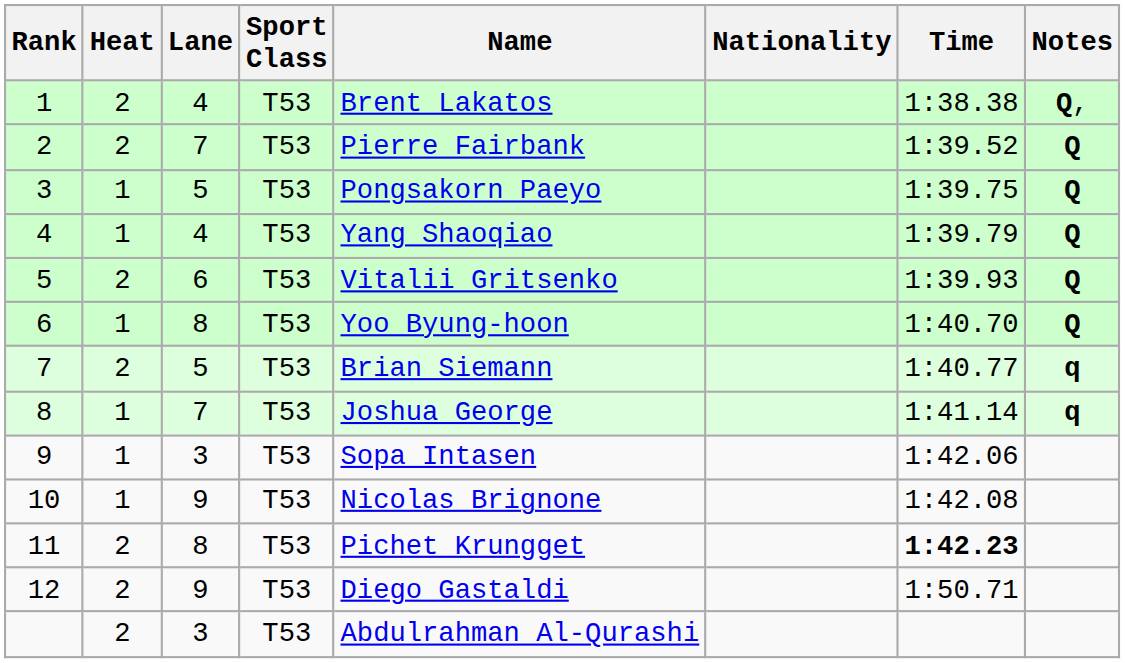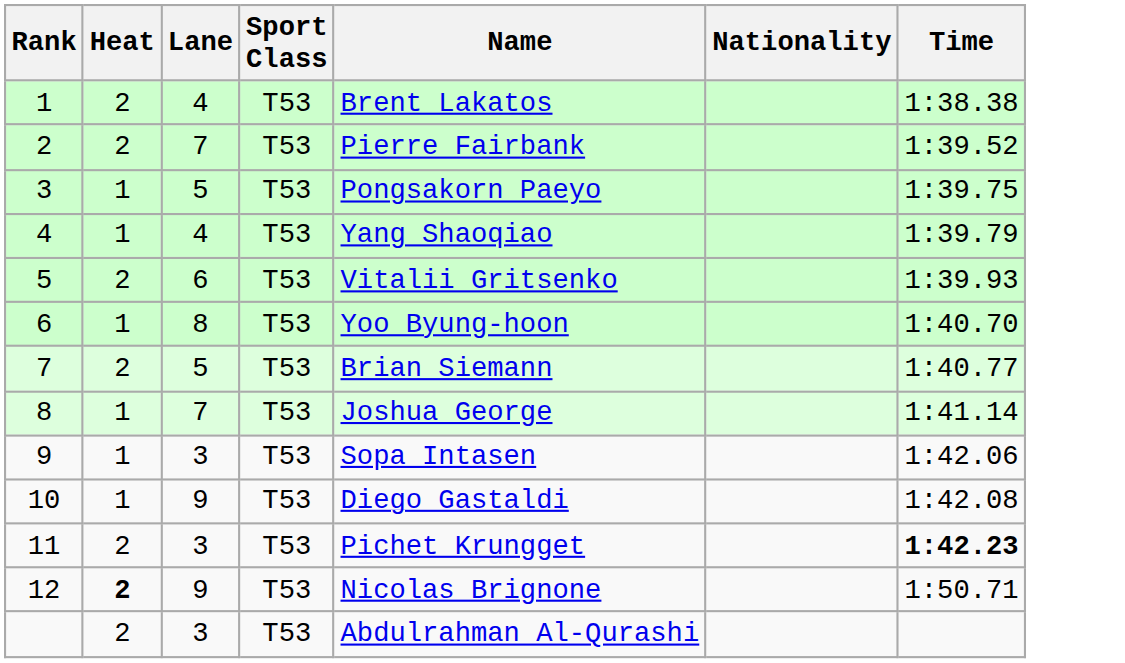- column: Notes | Q, | Q | Q | Q | Q | Q | q | q
10 | Name: Nicolas Brignone -> Diego Gastaldi
11 | Lane: 8 -> 3
12 | Heat: normal -> bold
12 | Name: Diego Gastaldi -> Nicolas Brignone
